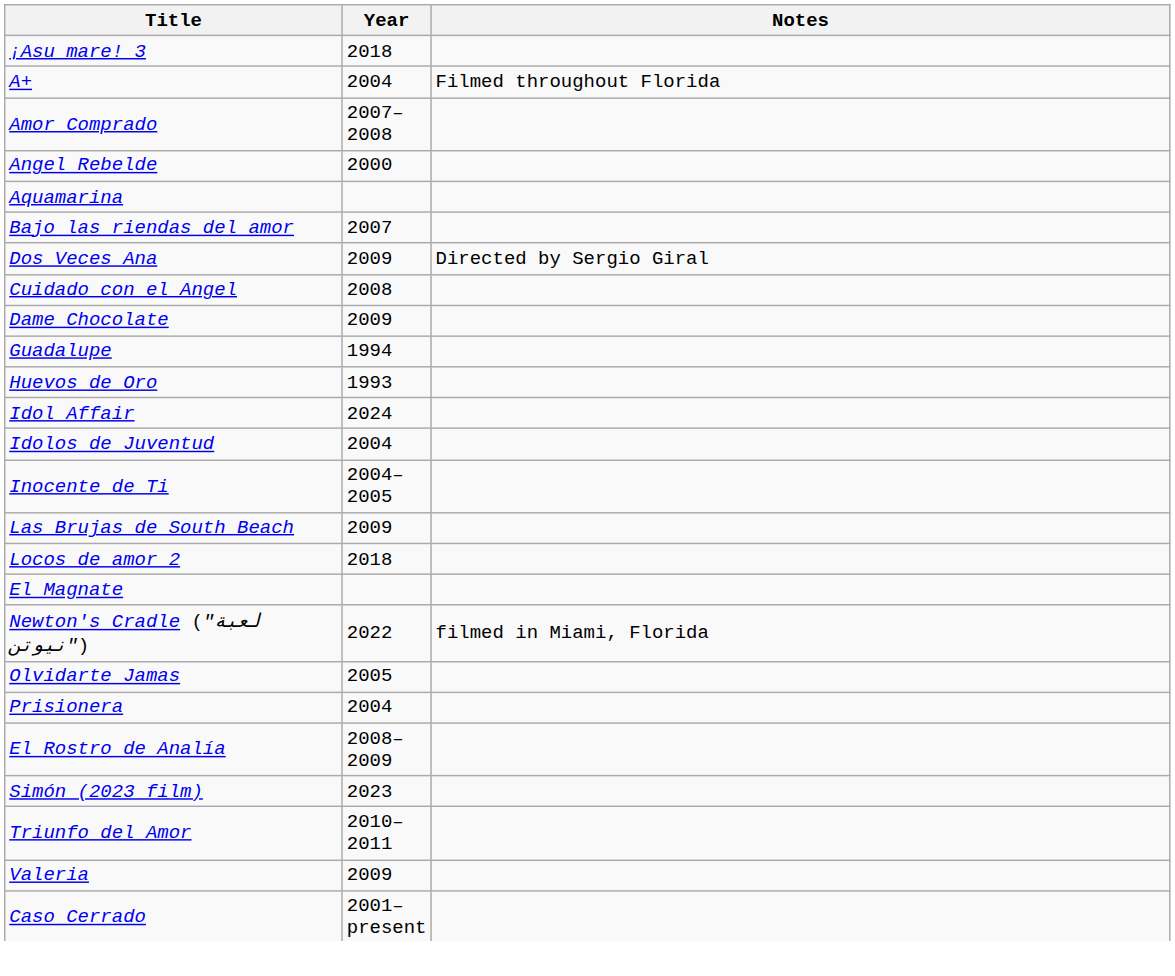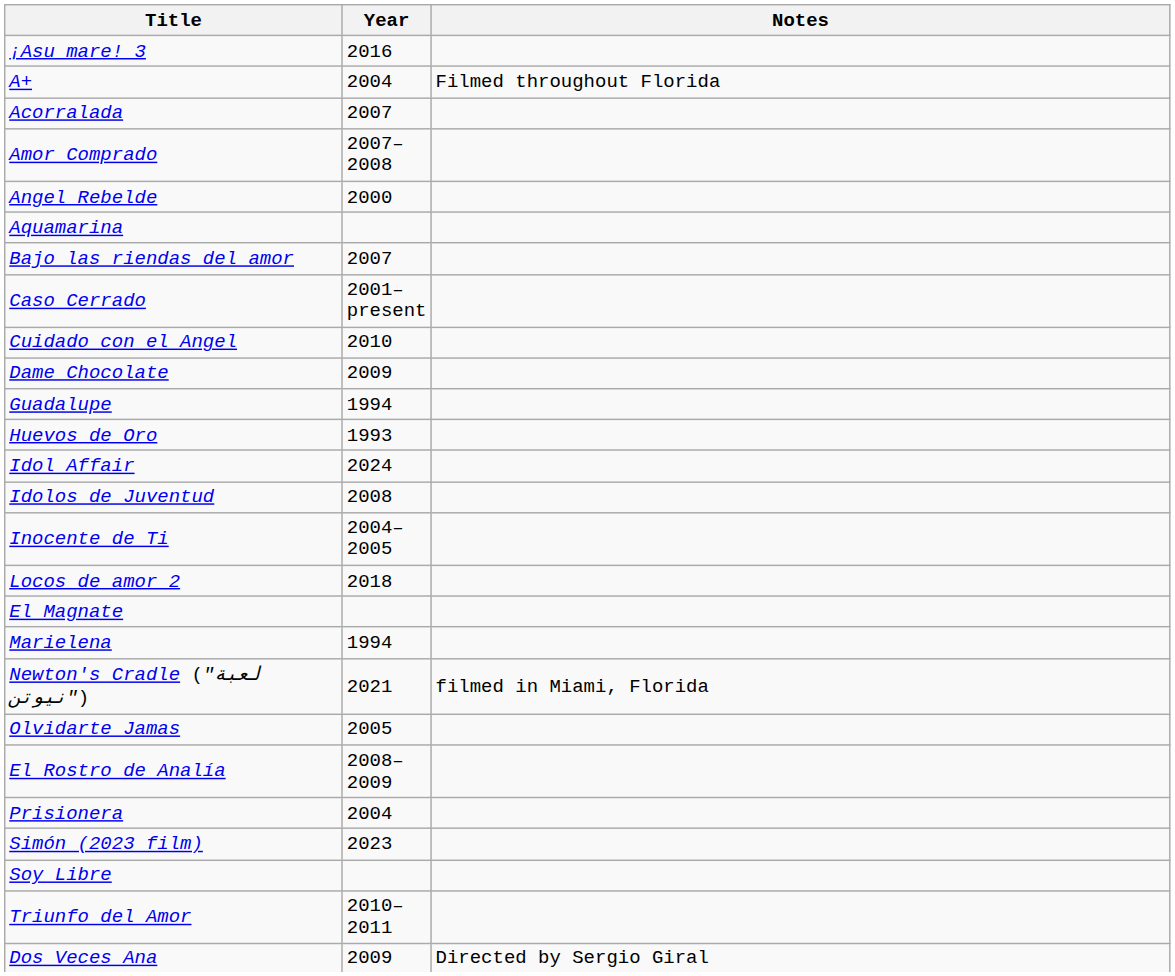¡Asu mare! 3 | Year: 2018 -> 2016
+ row: Acorralada | 2007
rows swapped: Caso Cerrado <-> Dos Veces Ana
Cuidado con el Angel | Year: 2008 -> 2010
Idolos de Juventud | Year: 2004 -> 2008
- row: Las Brujas de South Beach | 2009
+ row: Marielena | 1994
Newton's Cradle ("لعبة نيوتن") | Year: 2022 -> 2021
rows swapped: Prisionera <-> El Rostro de Analía
+ row: Soy Libre
- row: Valeria | 2009
